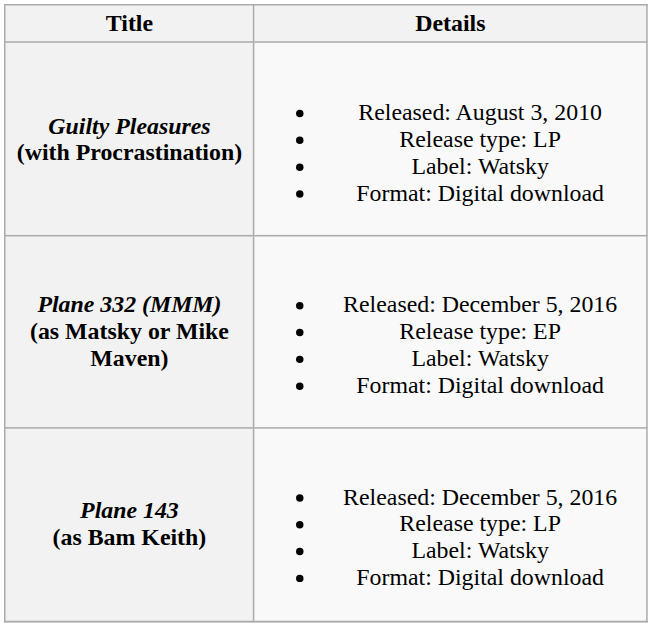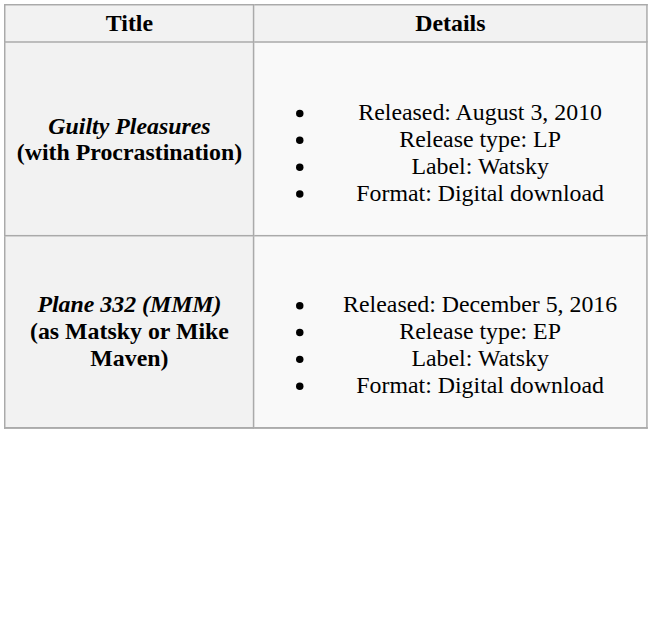- row: Plane 143 (as Bam Keith) | Released: December 5, 2016 Release type: LP Label: Watsky Format: Digital download
